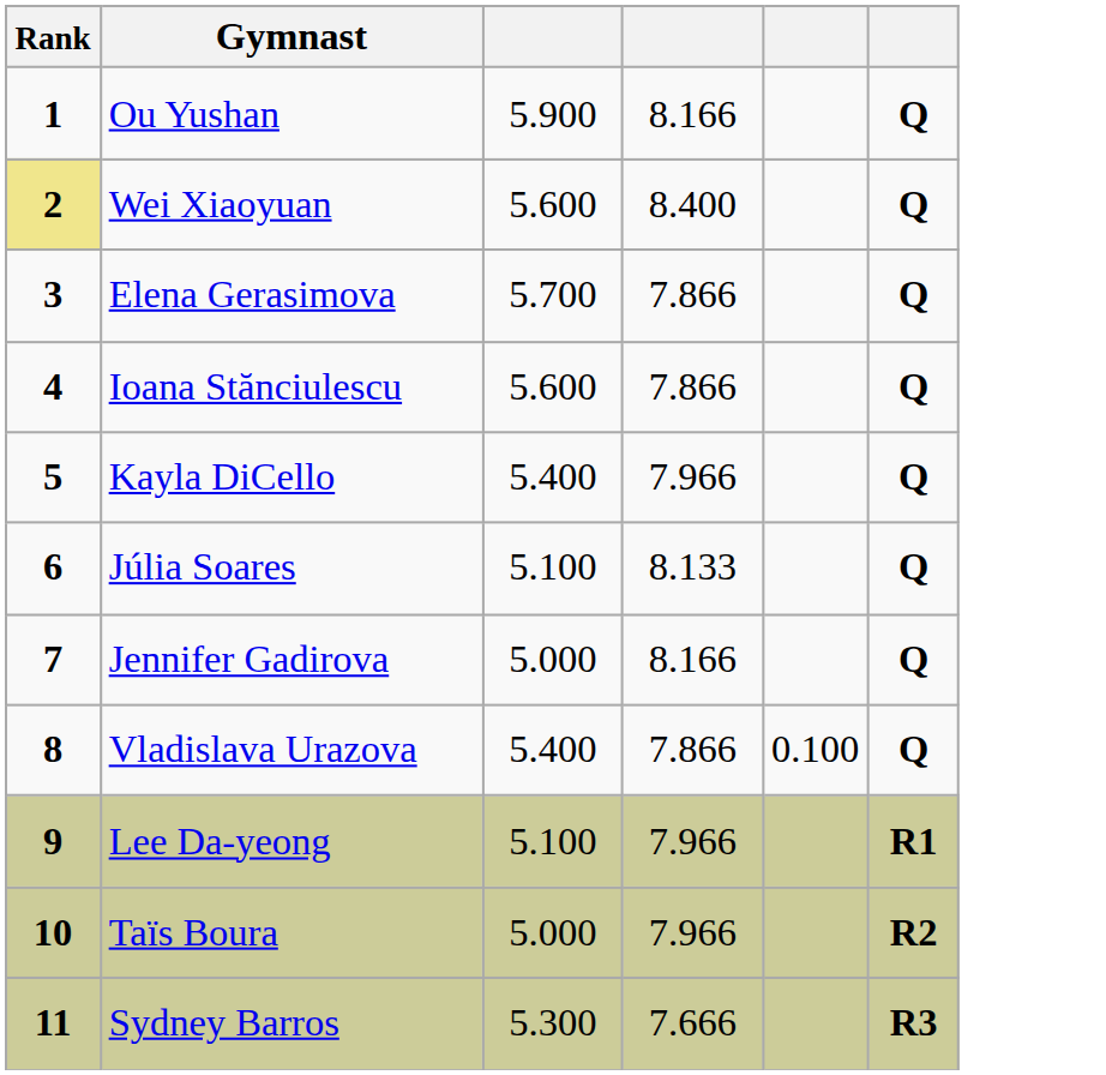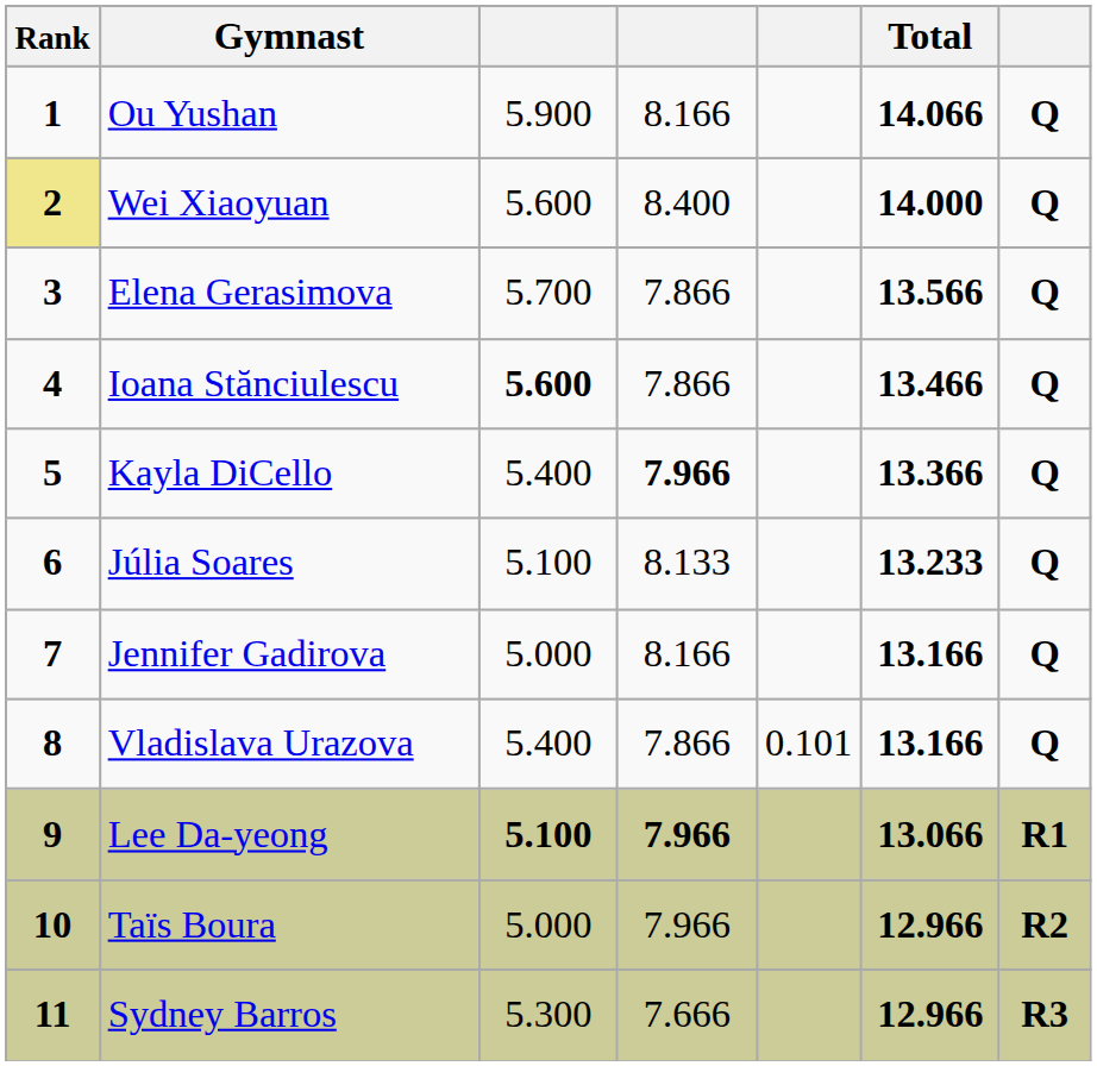+ column: Total | 14.066 | 14.000 | 13.566 | 13.466 | 13.366 | 13.233 | 13.166 | 13.166 | 13.066 | 12.966 | 12.966
Ioana Stănciulescu | column 3: normal -> bold
Kayla DiCello | column 4: normal -> bold
Vladislava Urazova | column 5: 0.100 -> 0.101
Lee Da-yeong | column 3: normal -> bold
Lee Da-yeong | column 4: normal -> bold
